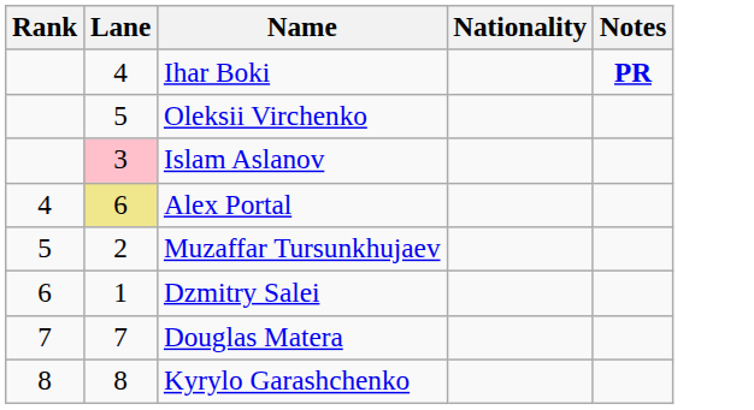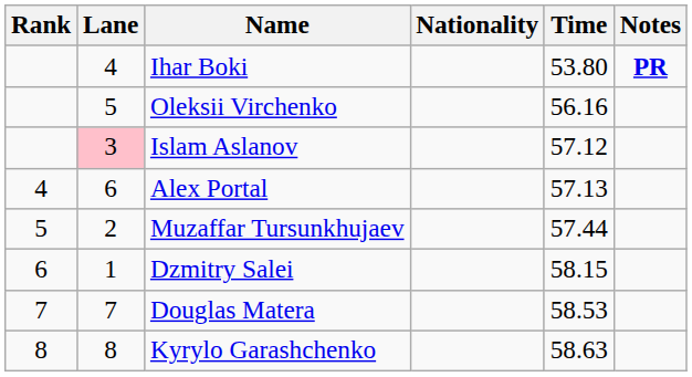+ column: Time | 53.80 | 56.16 | 57.12 | 57.13 | 57.44 | 58.15 | 58.53 | 58.63
Alex Portal | Lane: khaki background -> no background
